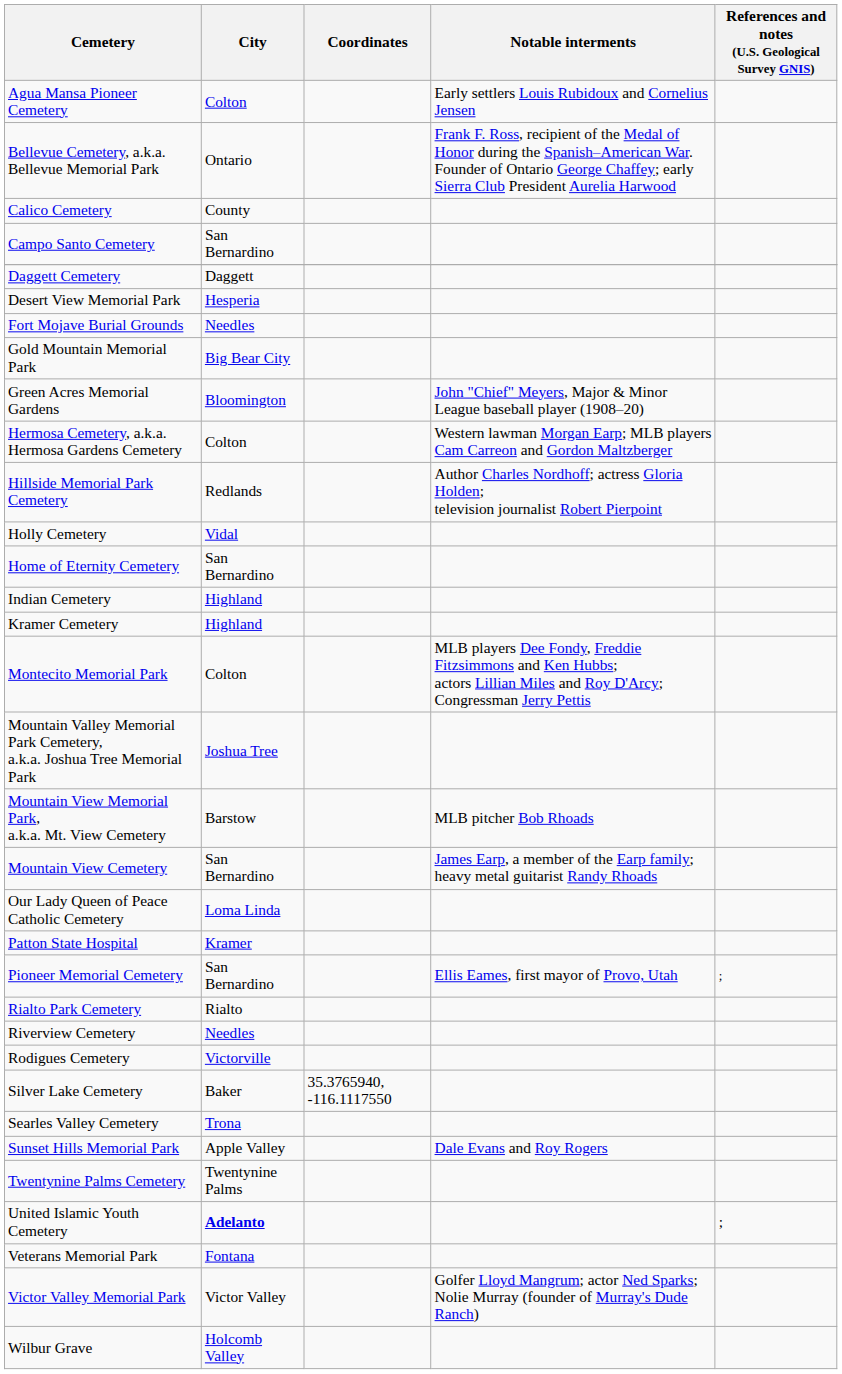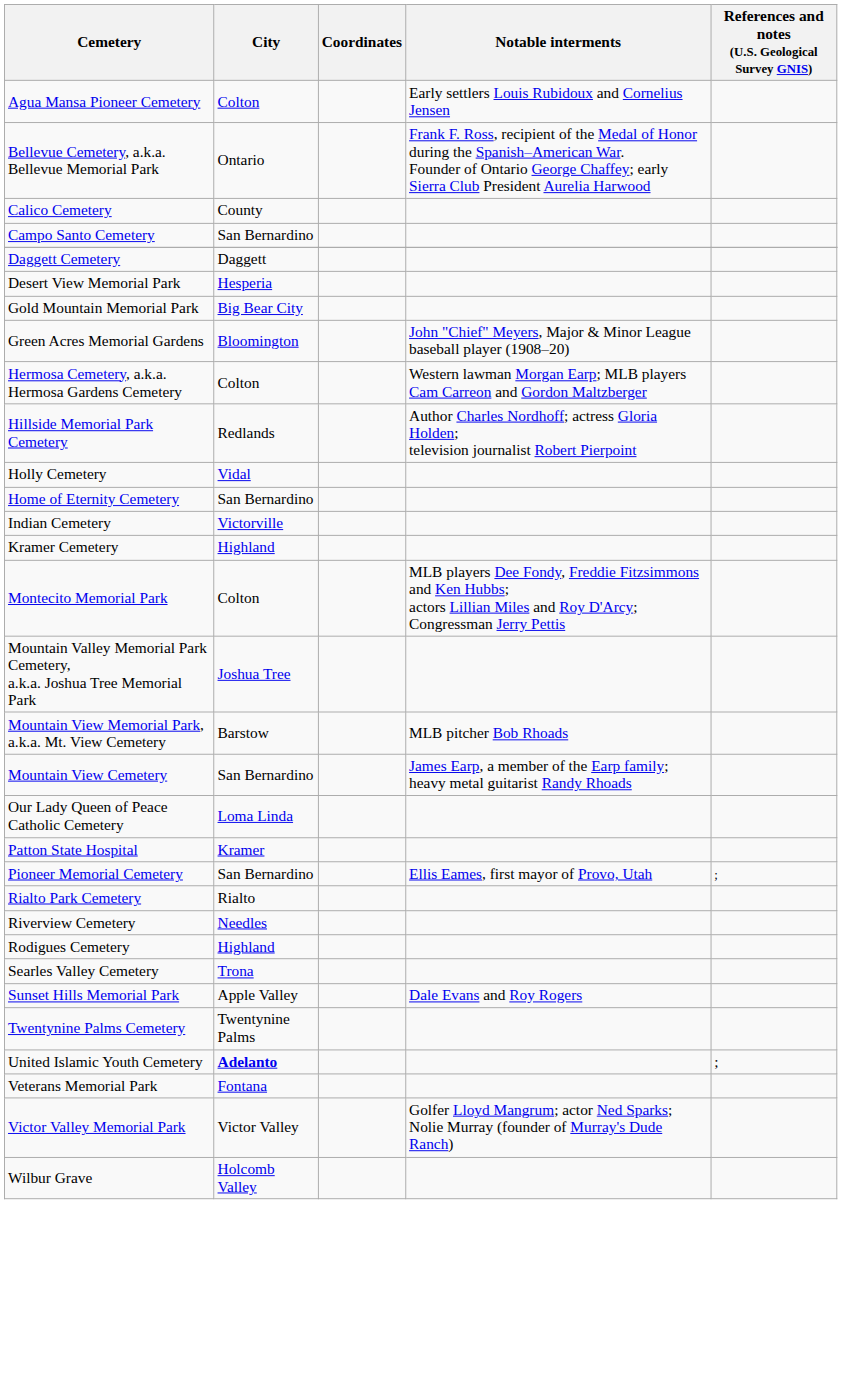- row: Fort Mojave Burial Grounds | Needles
Indian Cemetery | City: Highland -> Victorville
Rodigues Cemetery | City: Victorville -> Highland
- row: Silver Lake Cemetery | Baker | 35.3765940, -116.1117550
